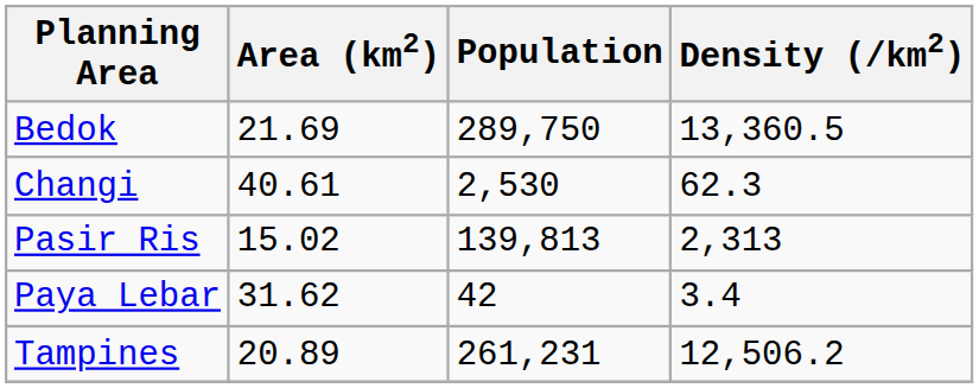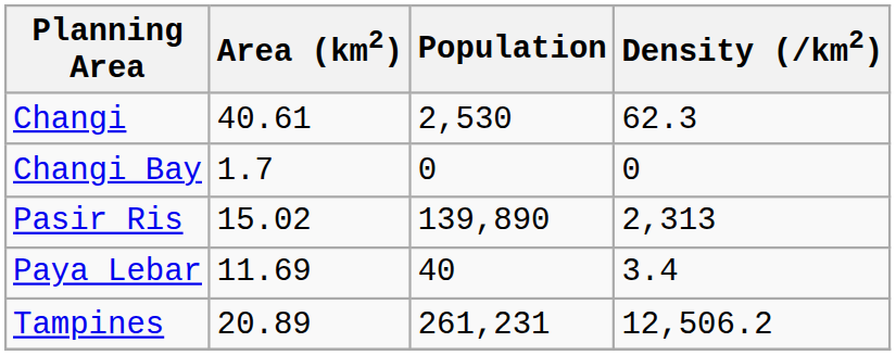- row: Bedok | 21.69 | 289,750 | 13,360.5
+ row: Changi Bay | 1.7 | 0 | 0
Pasir Ris | Population: 139,813 -> 139,890
Paya Lebar | Area (km2): 31.62 -> 11.69
Paya Lebar | Population: 42 -> 40
